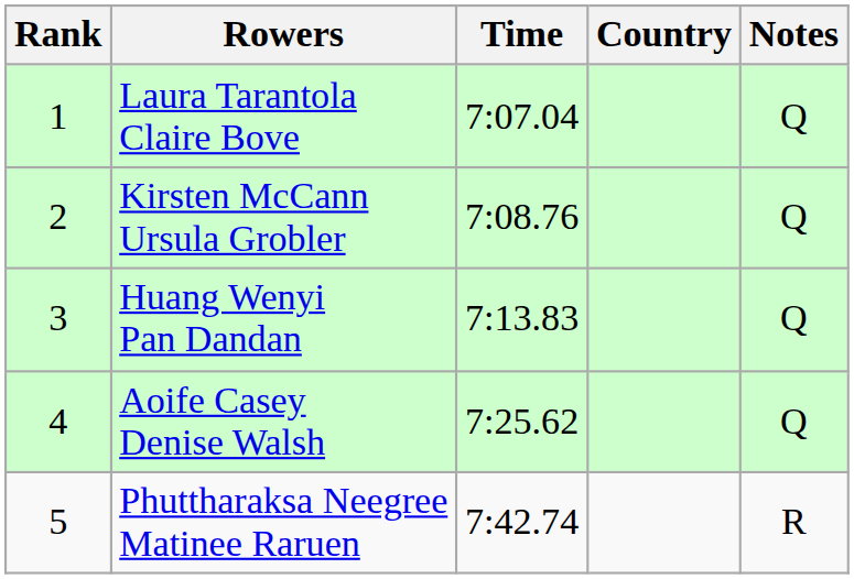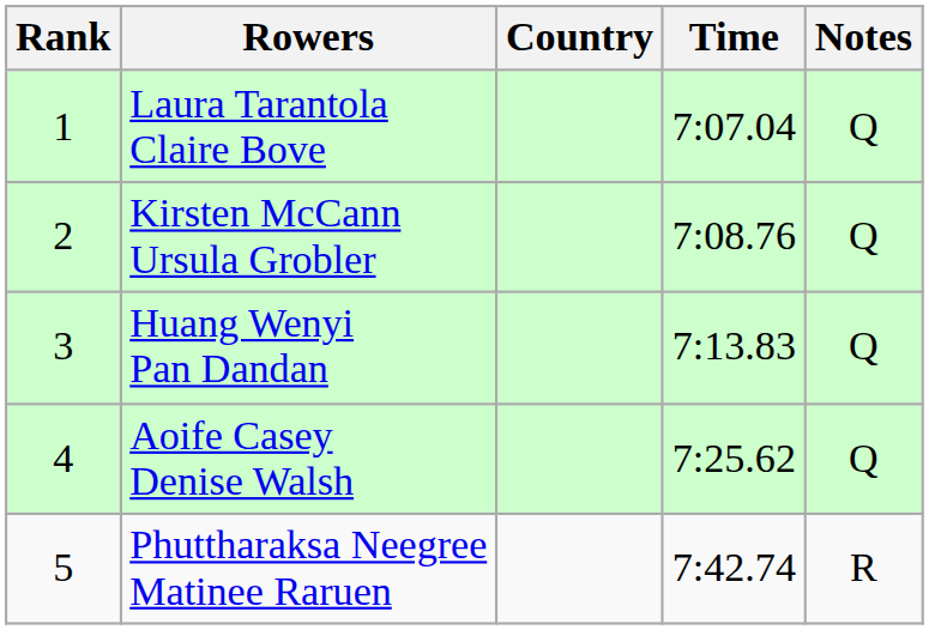columns swapped: Country <-> Time
